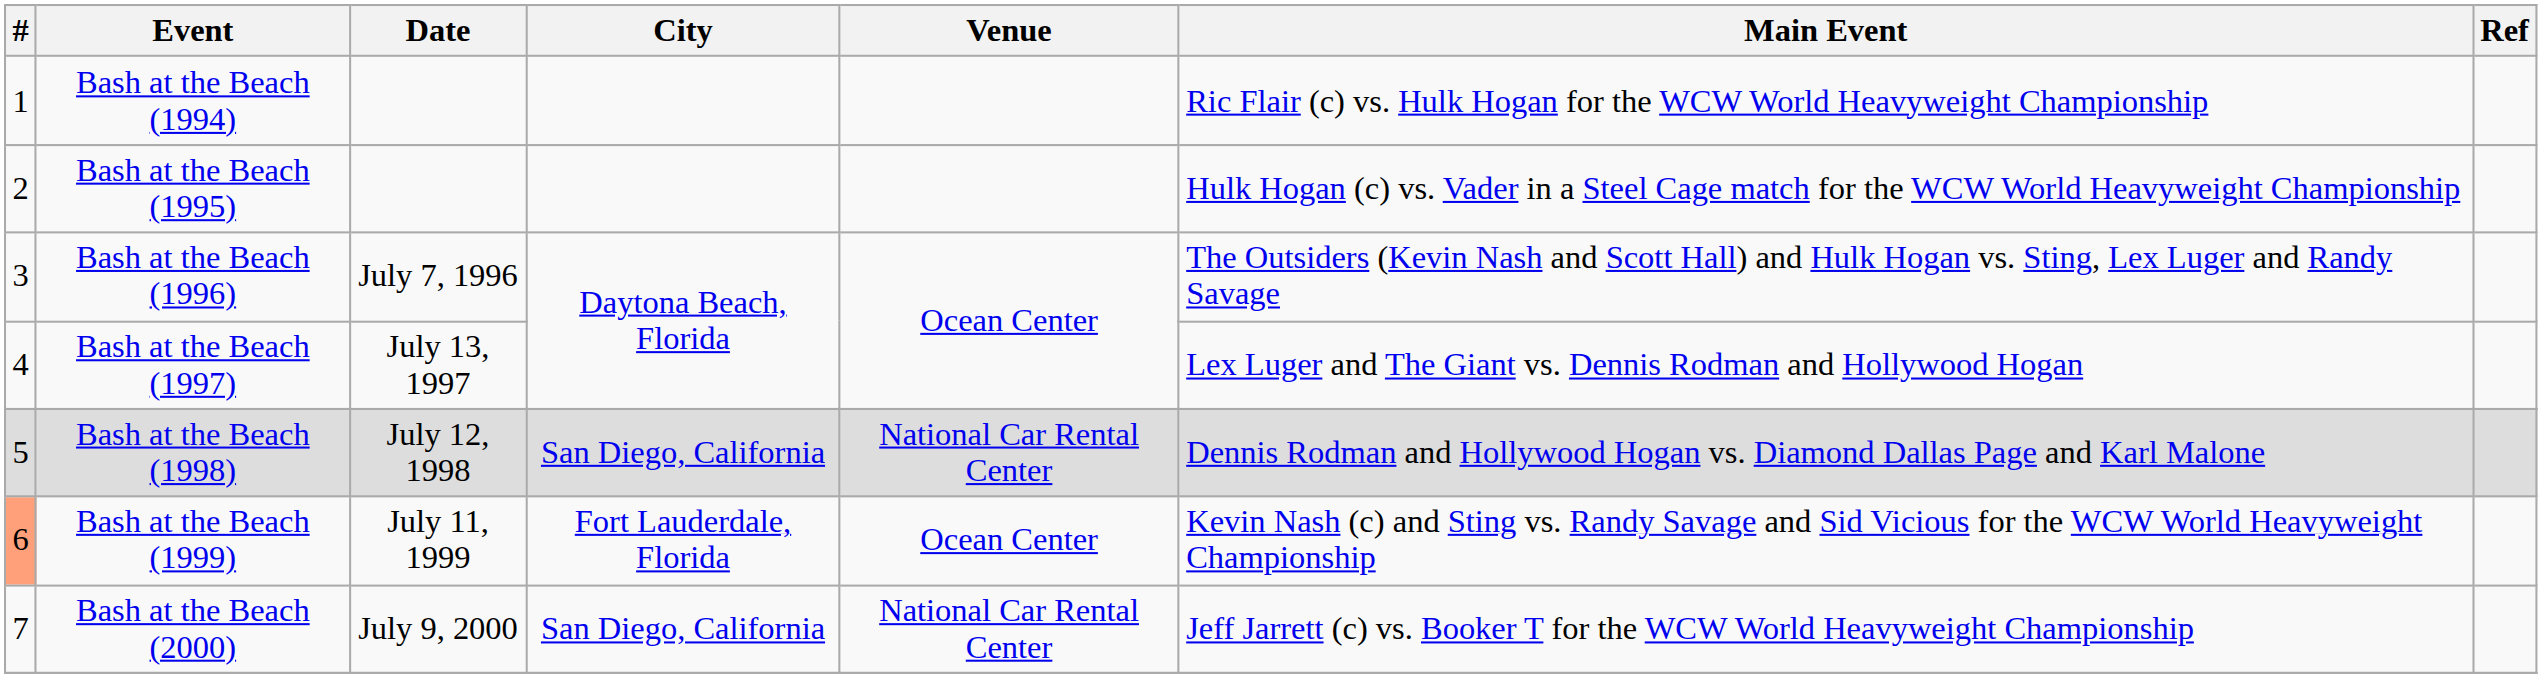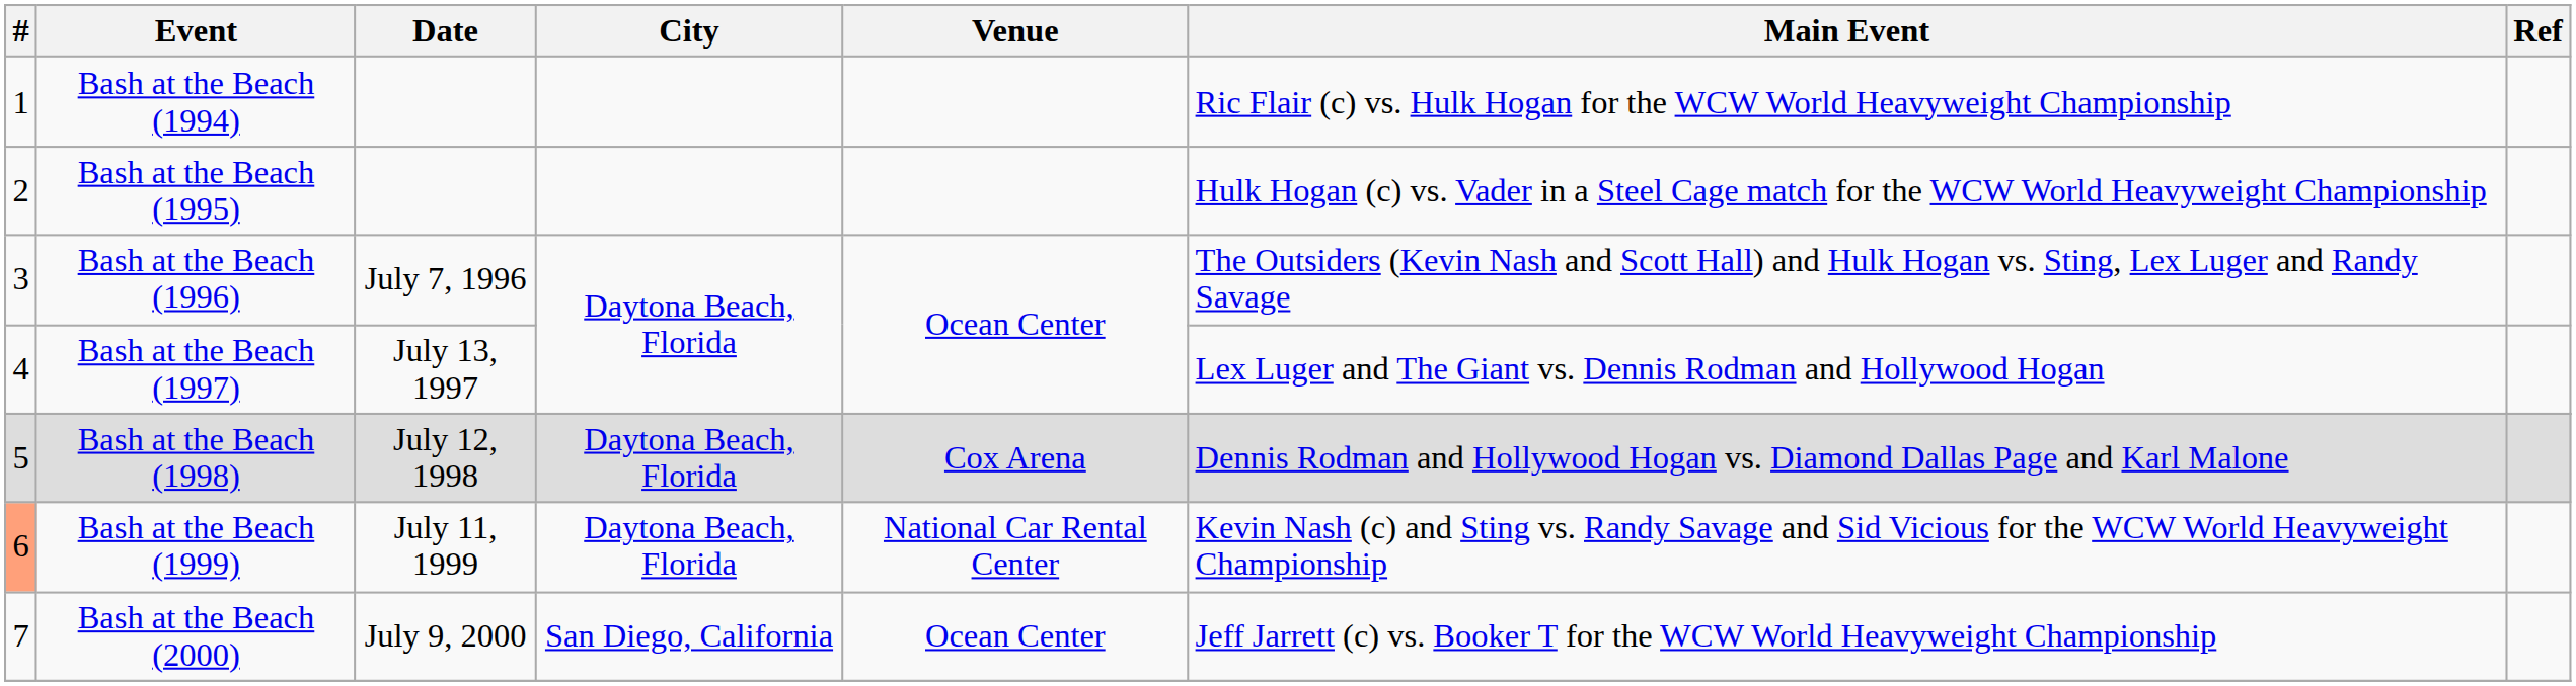Bash at the Beach (1998) | City: San Diego, California -> Daytona Beach, Florida
Bash at the Beach (1998) | Venue: National Car Rental Center -> Cox Arena
Bash at the Beach (1999) | City: Fort Lauderdale, Florida -> Daytona Beach, Florida
Bash at the Beach (1999) | Venue: Ocean Center -> National Car Rental Center
Bash at the Beach (2000) | Venue: National Car Rental Center -> Ocean Center
